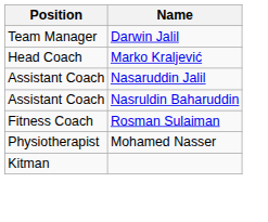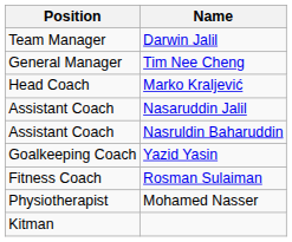+ row: General Manager | Tim Nee Cheng
+ row: Goalkeeping Coach | Yazid Yasin
